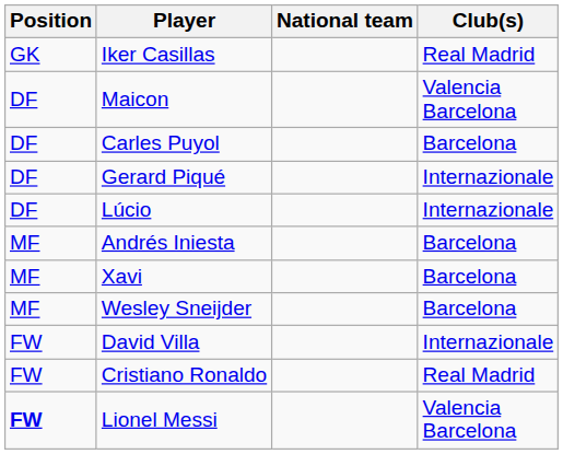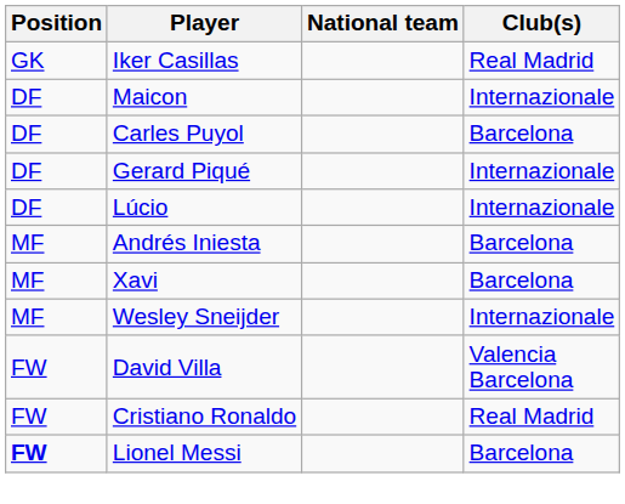Maicon | Club(s): Valencia Barcelona -> Internazionale
Wesley Sneijder | Club(s): Barcelona -> Internazionale
David Villa | Club(s): Internazionale -> Valencia Barcelona
Lionel Messi | Club(s): Valencia Barcelona -> Barcelona
